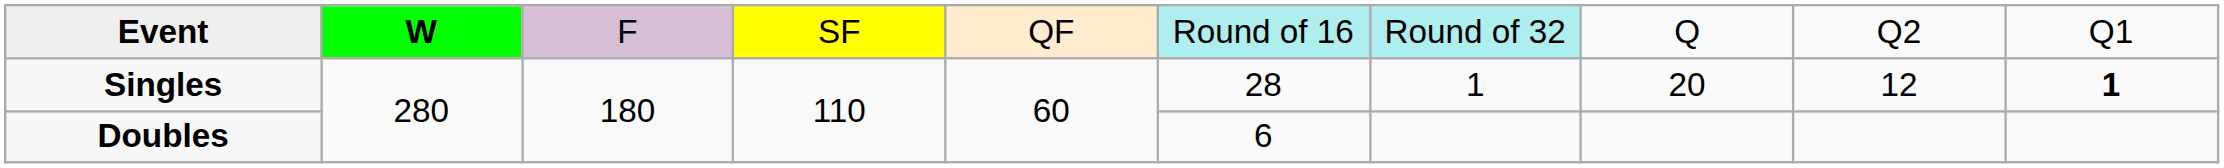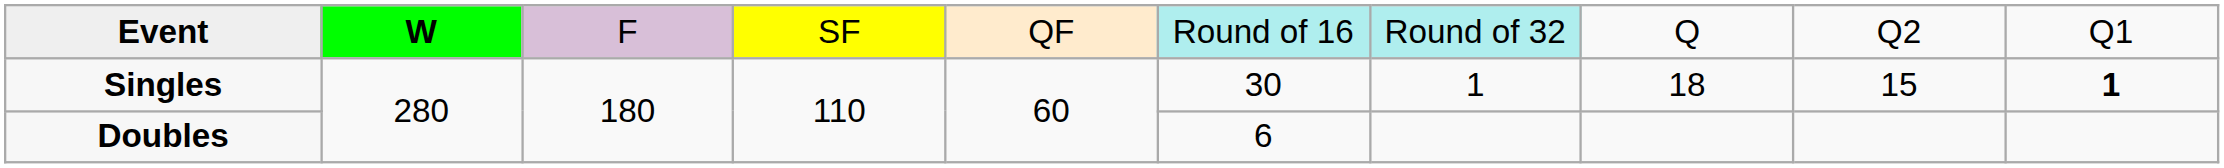Singles | column 6: 28 -> 30
Singles | column 8: 20 -> 18
Singles | column 9: 12 -> 15
